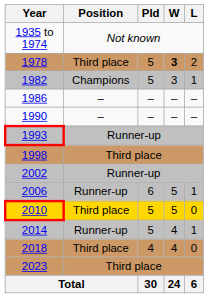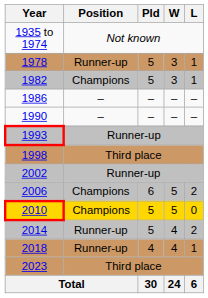1978 | Position: Third place -> Runner-up
1978 | W: bold -> normal
1978 | L: 2 -> 1
2006 | Position: Runner-up -> Champions
2006 | L: 1 -> 2
2010 | Position: Third place -> Champions
2014 | L: 1 -> 2
2018 | Position: Third place -> Runner-up
2018 | L: 0 -> 1
